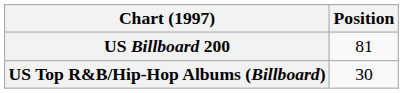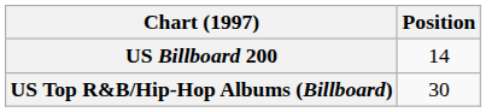US Billboard 200 | Position: 81 -> 14
